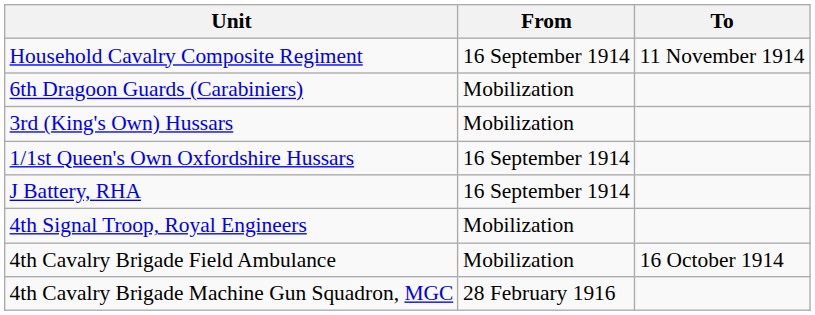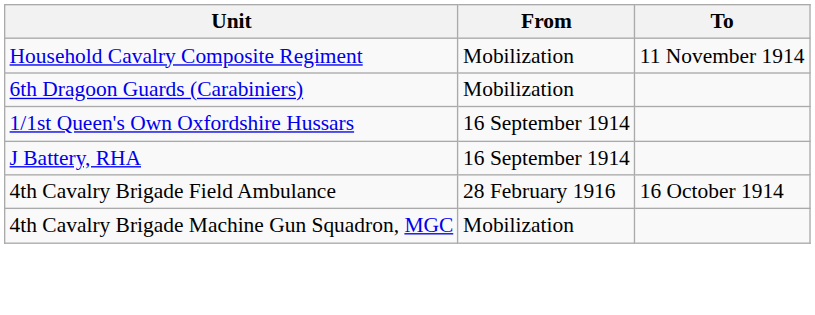Household Cavalry Composite Regiment | From: 16 September 1914 -> Mobilization
- row: 3rd (King's Own) Hussars | Mobilization
- row: 4th Signal Troop, Royal Engineers | Mobilization
4th Cavalry Brigade Field Ambulance | From: Mobilization -> 28 February 1916
4th Cavalry Brigade Machine Gun Squadron, MGC | From: 28 February 1916 -> Mobilization
